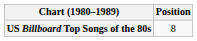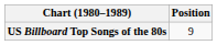US Billboard Top Songs of the 80s | Position: 8 -> 9
